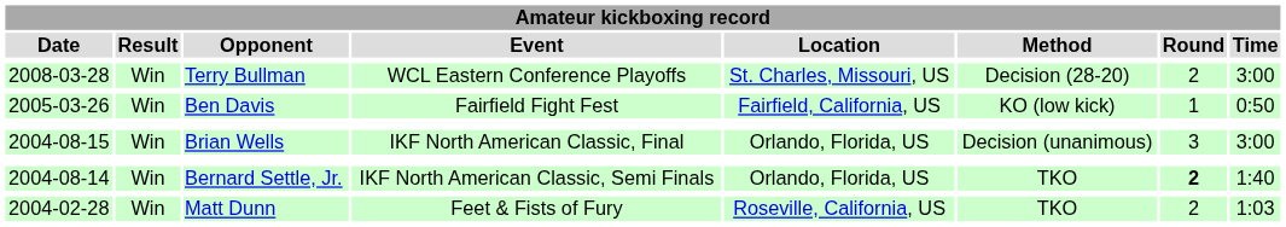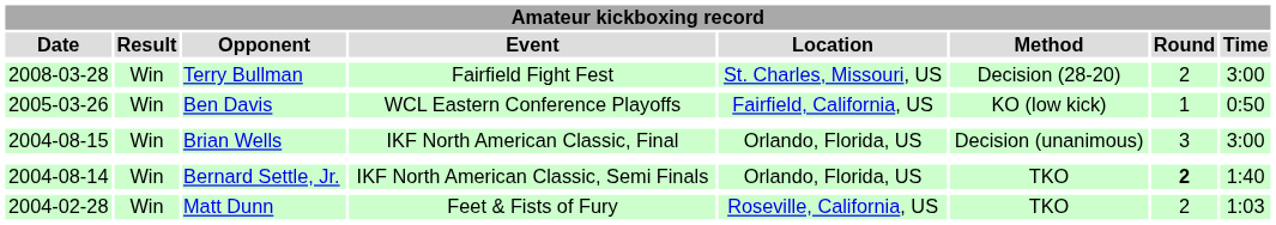Terry Bullman | Amateur kickboxing record / Event: WCL Eastern Conference Playoffs -> Fairfield Fight Fest
Ben Davis | Amateur kickboxing record / Event: Fairfield Fight Fest -> WCL Eastern Conference Playoffs
